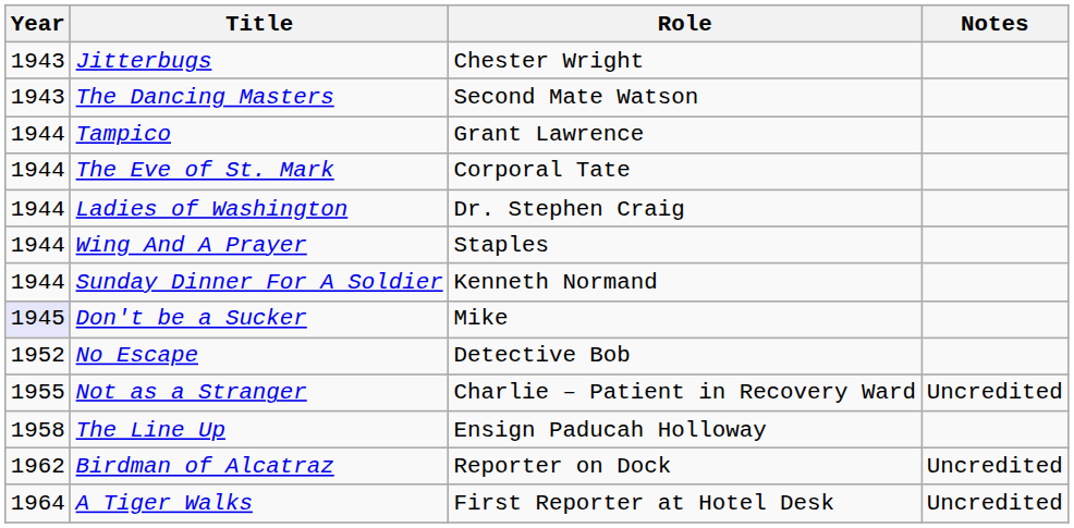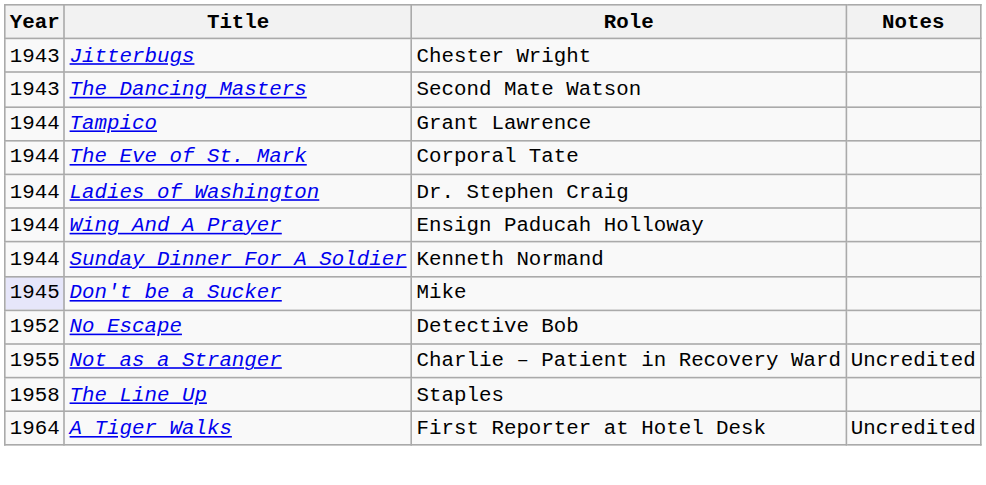Wing And A Prayer | Role: Staples -> Ensign Paducah Holloway
The Line Up | Role: Ensign Paducah Holloway -> Staples
- row: 1962 | Birdman of Alcatraz | Reporter on Dock | Uncredited
